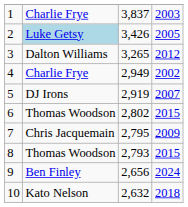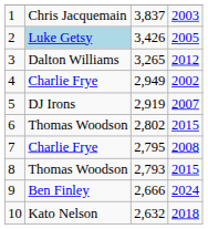1 | column 2: Charlie Frye -> Chris Jacquemain
7 | column 2: Chris Jacquemain -> Charlie Frye
7 | column 4: 2009 -> 2008
9 | column 3: 2,656 -> 2,666
